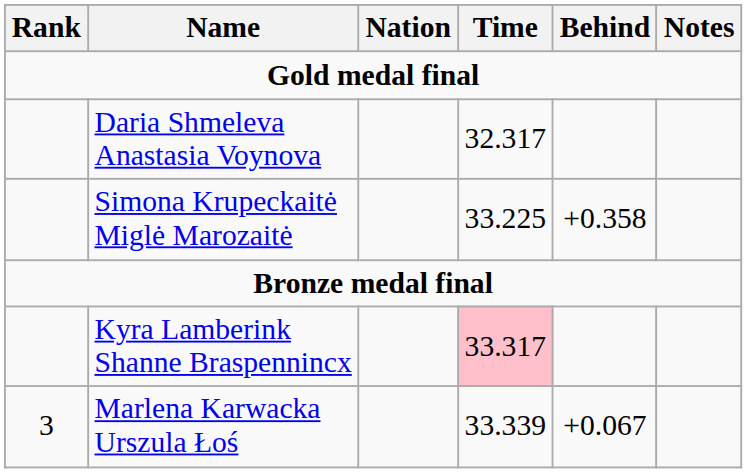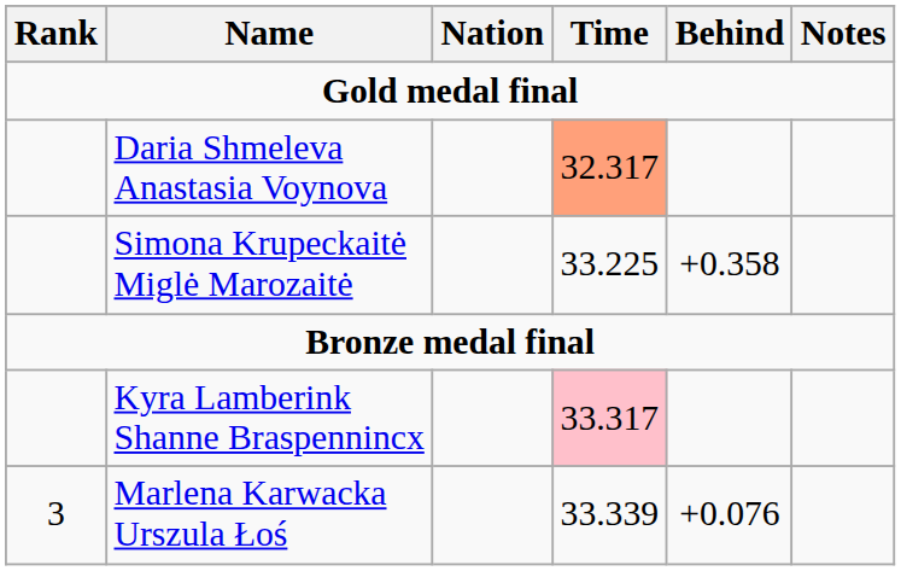Daria Shmeleva Anastasia Voynova | Time: no background -> lightsalmon background
Marlena Karwacka Urszula Łoś | Behind: +0.067 -> +0.076
